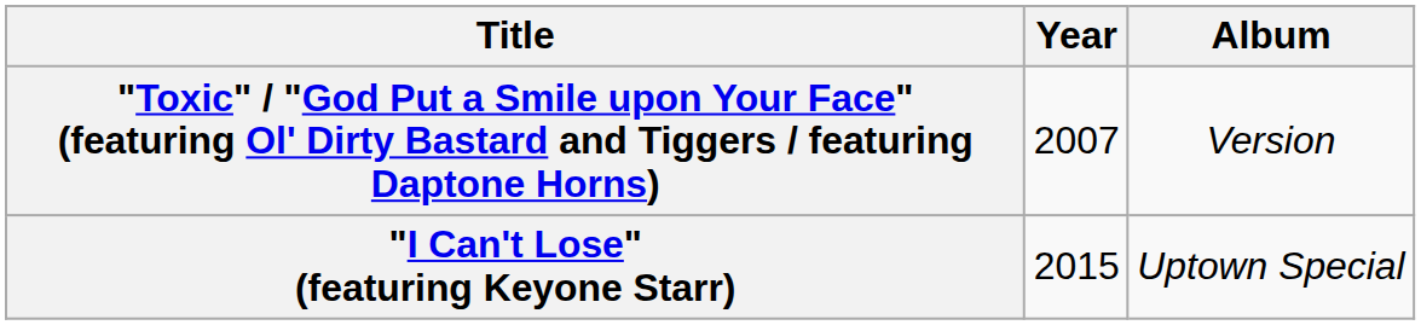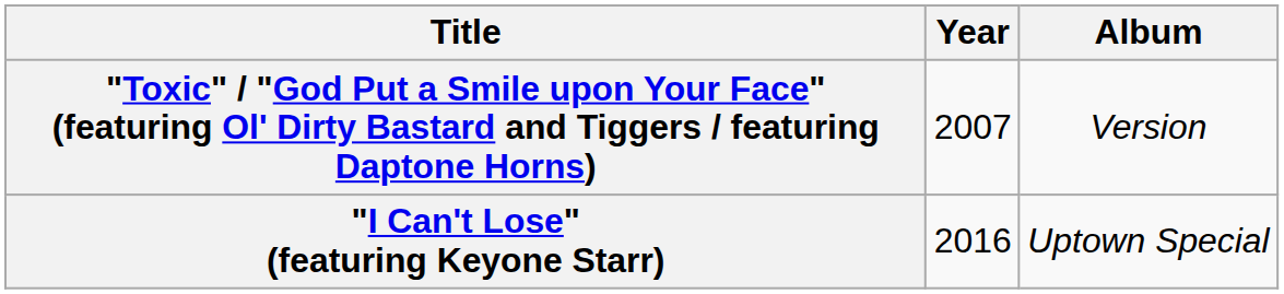"I Can't Lose" (featuring Keyone Starr) | Year: 2015 -> 2016
